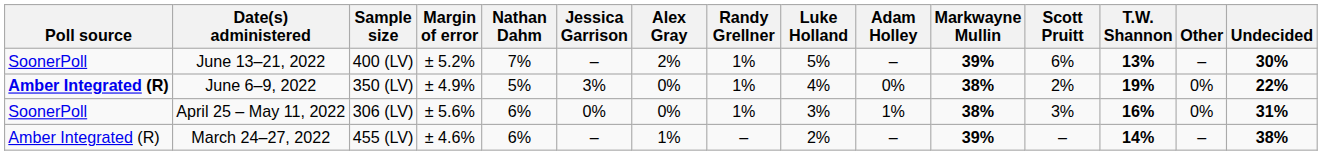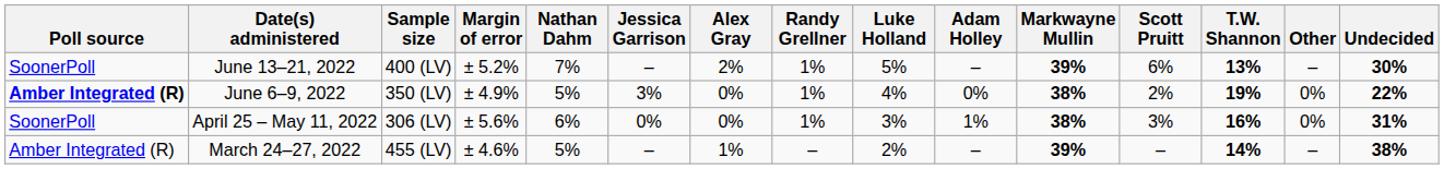March 24–27, 2022 | Nathan Dahm: 6% -> 5%
